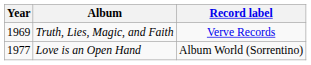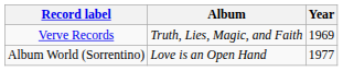columns swapped: Year <-> Record label
